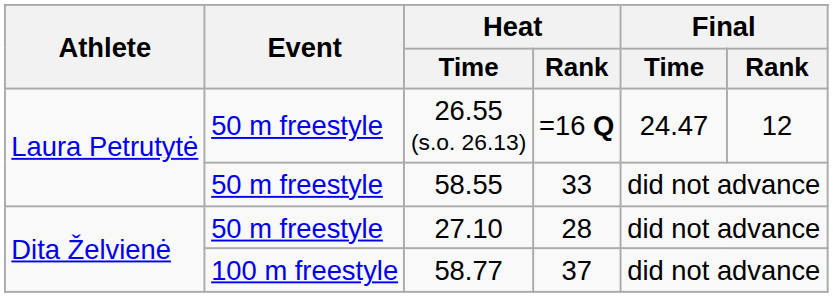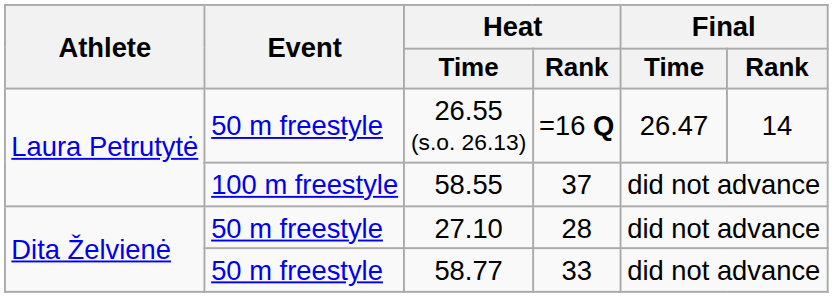26.55 (s.o. 26.13) | Final / Time: 24.47 -> 26.47
26.55 (s.o. 26.13) | Final / Rank: 12 -> 14
58.55 | Event: 50 m freestyle -> 100 m freestyle
58.55 | Heat / Rank: 33 -> 37
58.77 | Event: 100 m freestyle -> 50 m freestyle
58.77 | Heat / Rank: 37 -> 33
